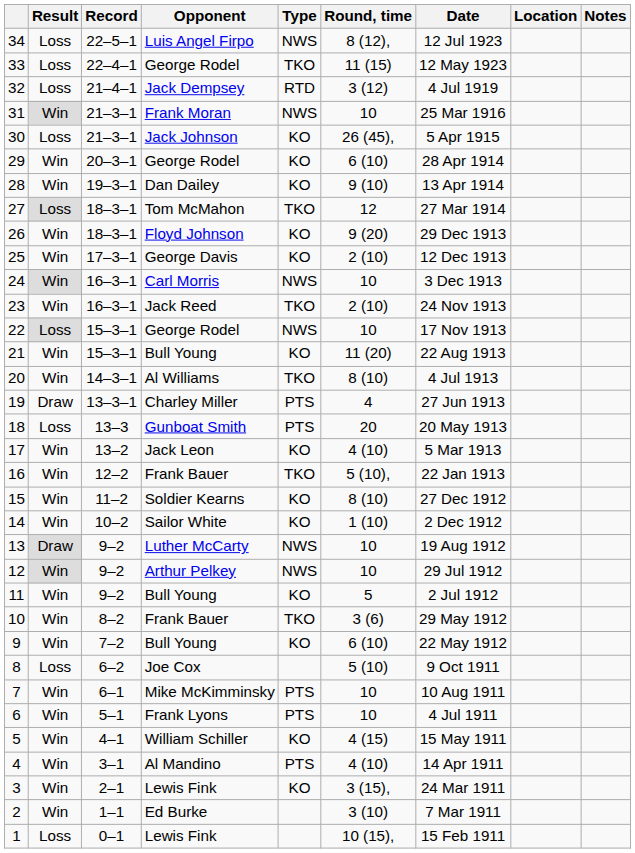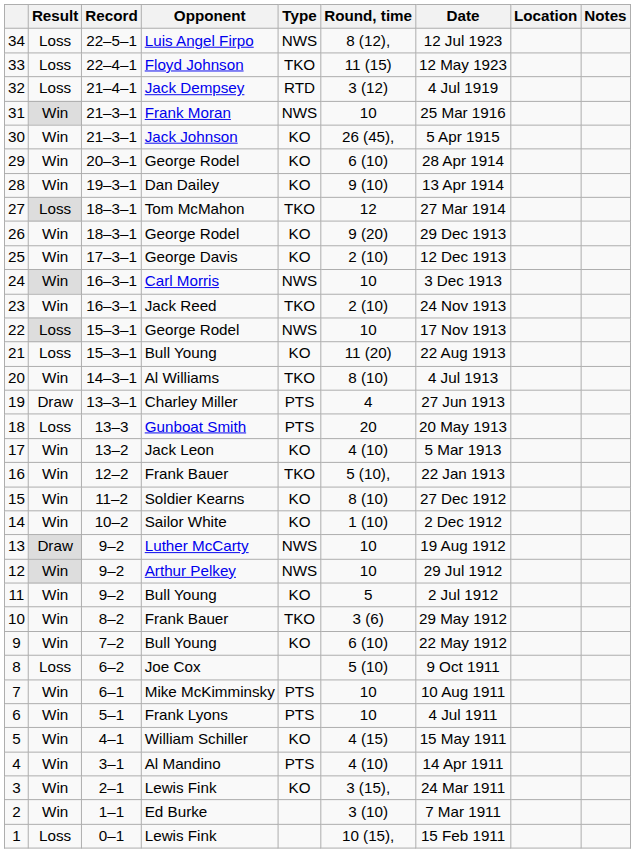33 | Opponent: George Rodel -> Floyd Johnson
30 | Result: Loss -> Win
26 | Opponent: Floyd Johnson -> George Rodel
21 | Result: Win -> Loss
